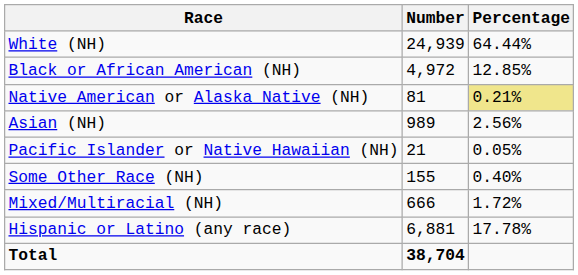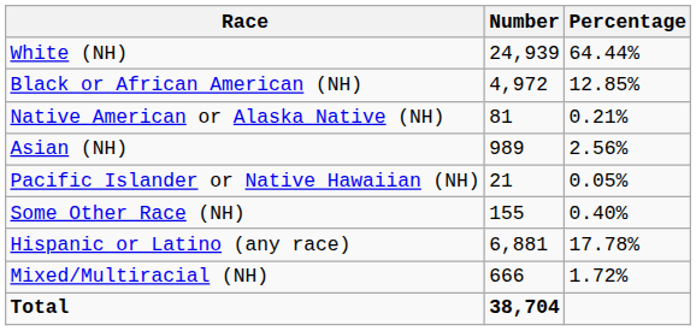Native American or Alaska Native (NH) | Percentage: khaki background -> no background
rows swapped: Mixed/Multiracial (NH) <-> Hispanic or Latino (any race)
